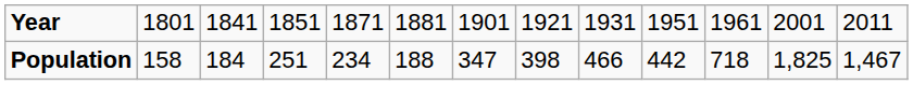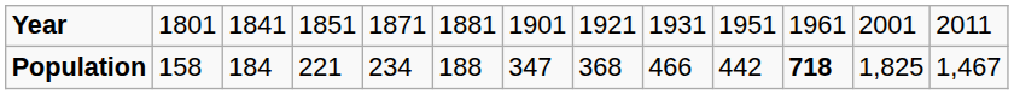Population | column 4: 251 -> 221
Population | column 8: 398 -> 368
Population | column 11: normal -> bold
